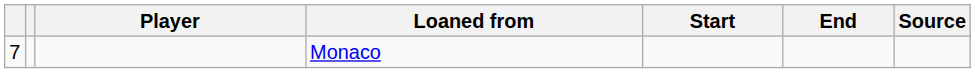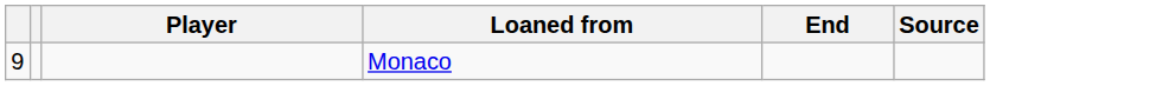- column: Start
Monaco | column 1: 7 -> 9
